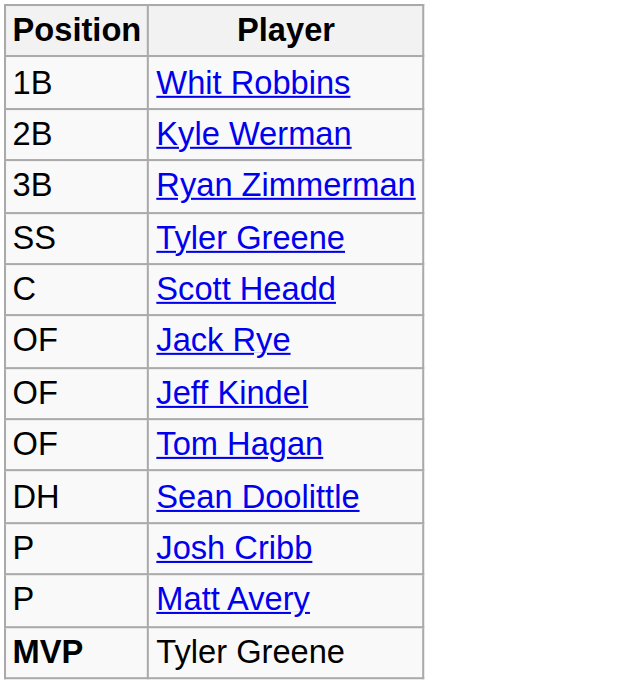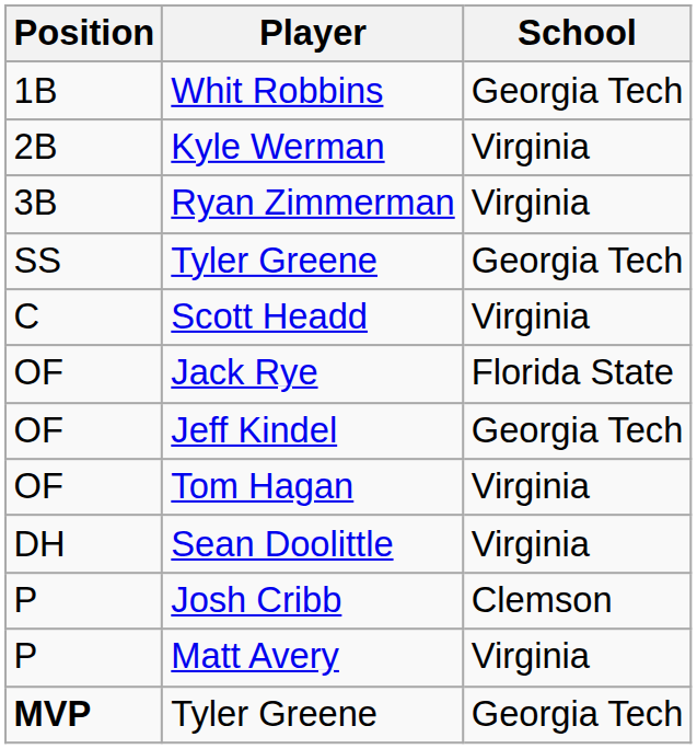+ column: School | Georgia Tech | Virginia | Virginia | Georgia Tech | Virginia | Florida State | Georgia Tech | Virginia | Virginia | Clemson | Virginia | Georgia Tech
